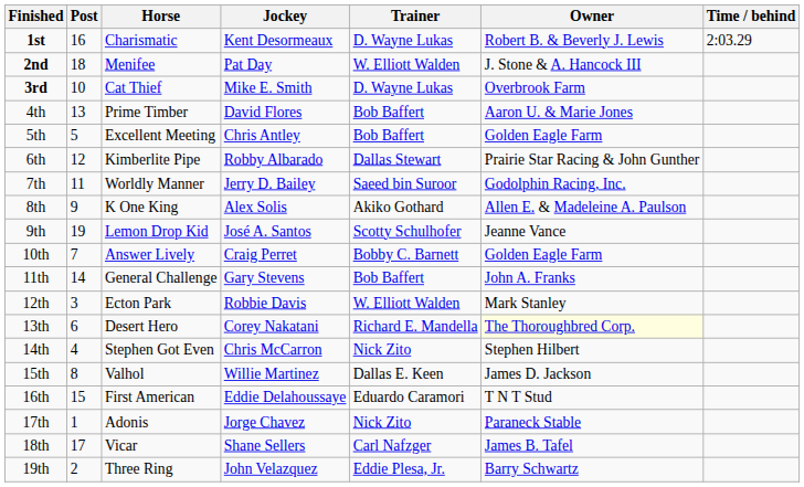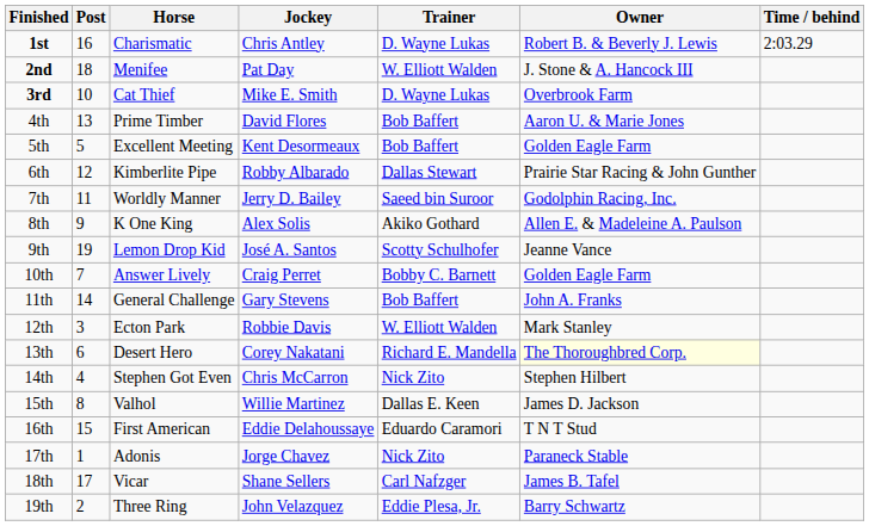1st | Jockey: Kent Desormeaux -> Chris Antley
5th | Jockey: Chris Antley -> Kent Desormeaux
